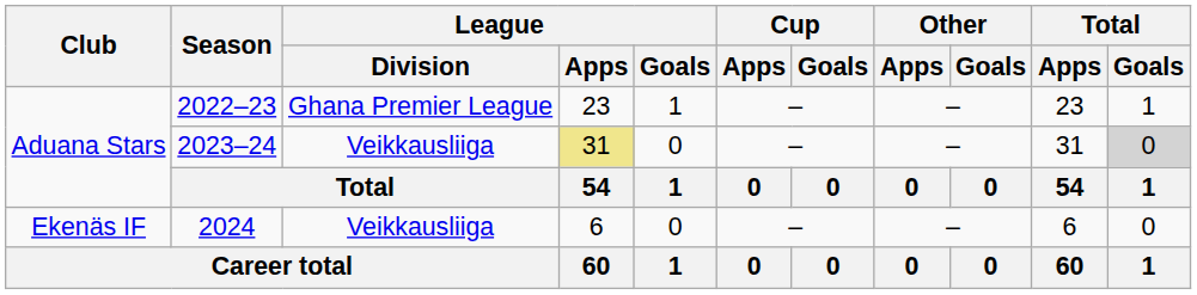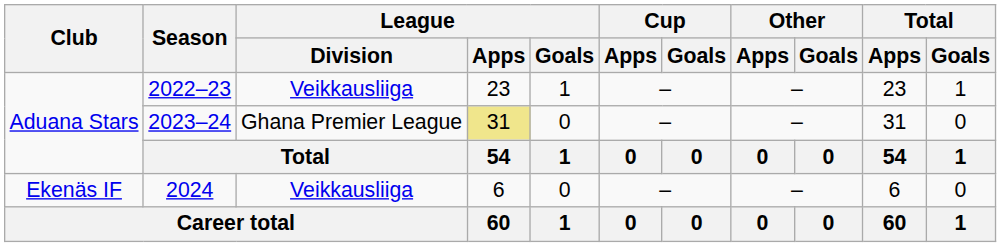2022–23 | League / Division: Ghana Premier League -> Veikkausliiga
2023–24 | League / Division: Veikkausliiga -> Ghana Premier League
2023–24 | Total / Goals: lightgrey background -> no background
